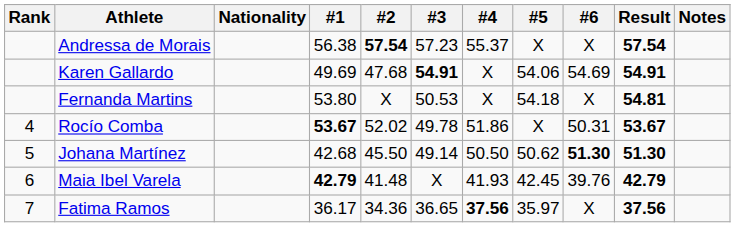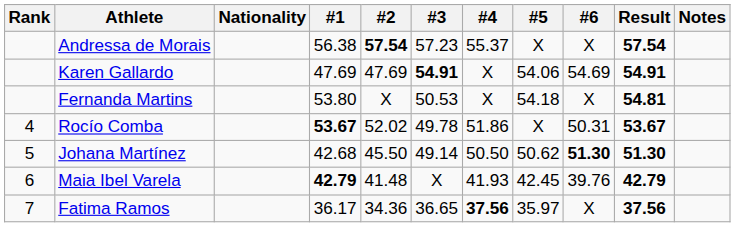Karen Gallardo | #1: 49.69 -> 47.69
Karen Gallardo | #2: 47.68 -> 47.69
